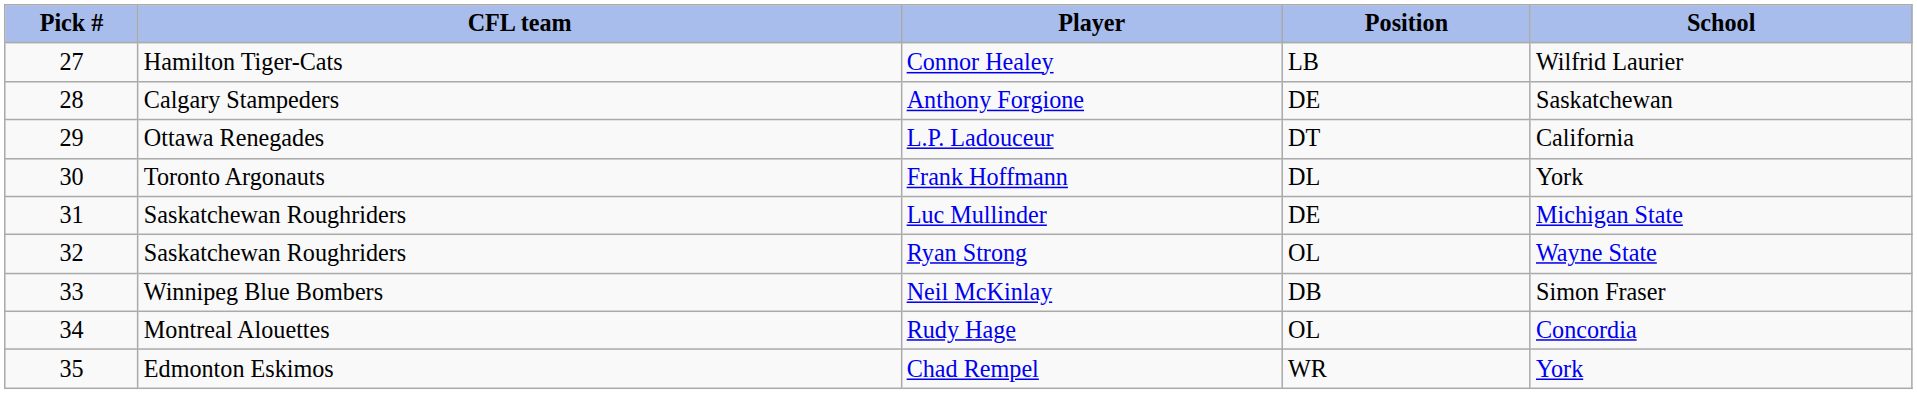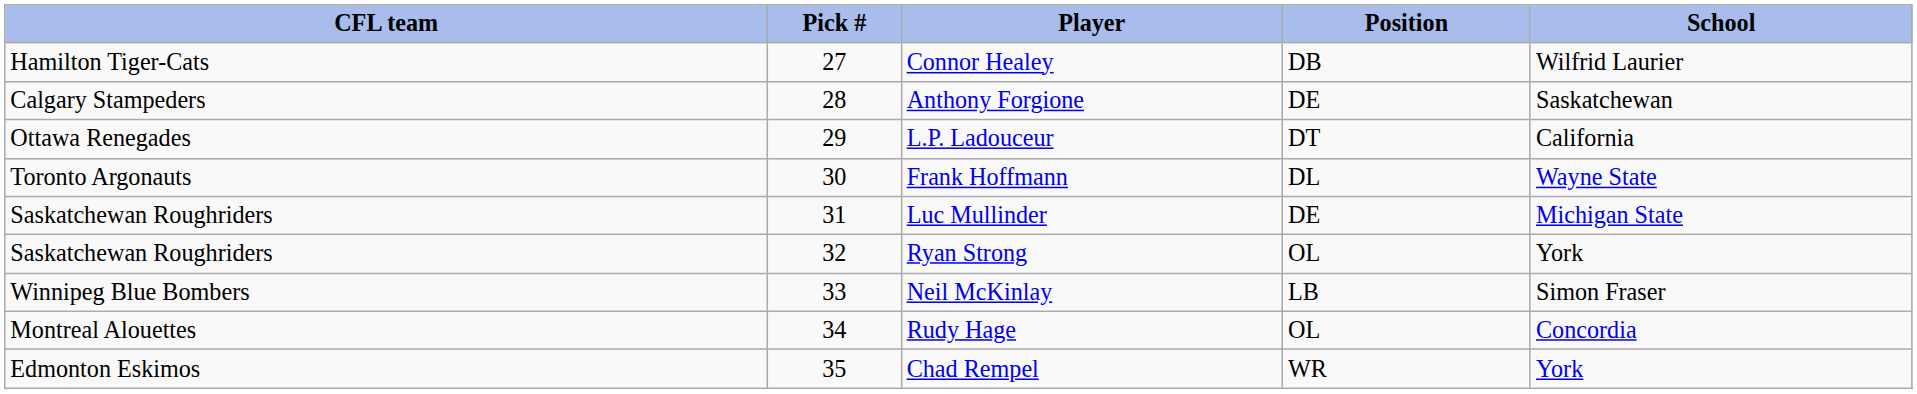columns swapped: Pick # <-> CFL team
Connor Healey | Position: LB -> DB
Frank Hoffmann | School: York -> Wayne State
Ryan Strong | School: Wayne State -> York
Neil McKinlay | Position: DB -> LB
